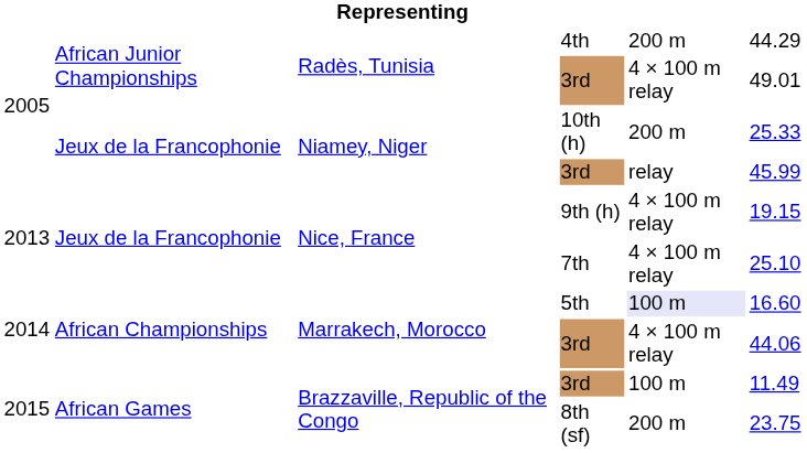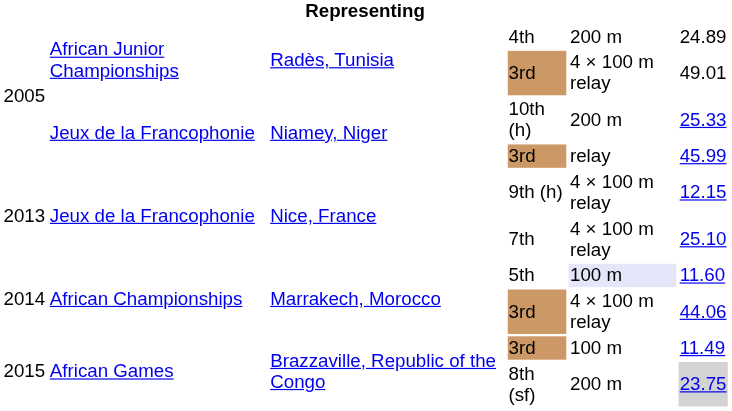4th | column 6: 44.29 -> 24.89
9th (h) | column 6: 19.15 -> 12.15
5th | column 6: 16.60 -> 11.60
8th (sf) | column 6: no background -> lightgrey background
